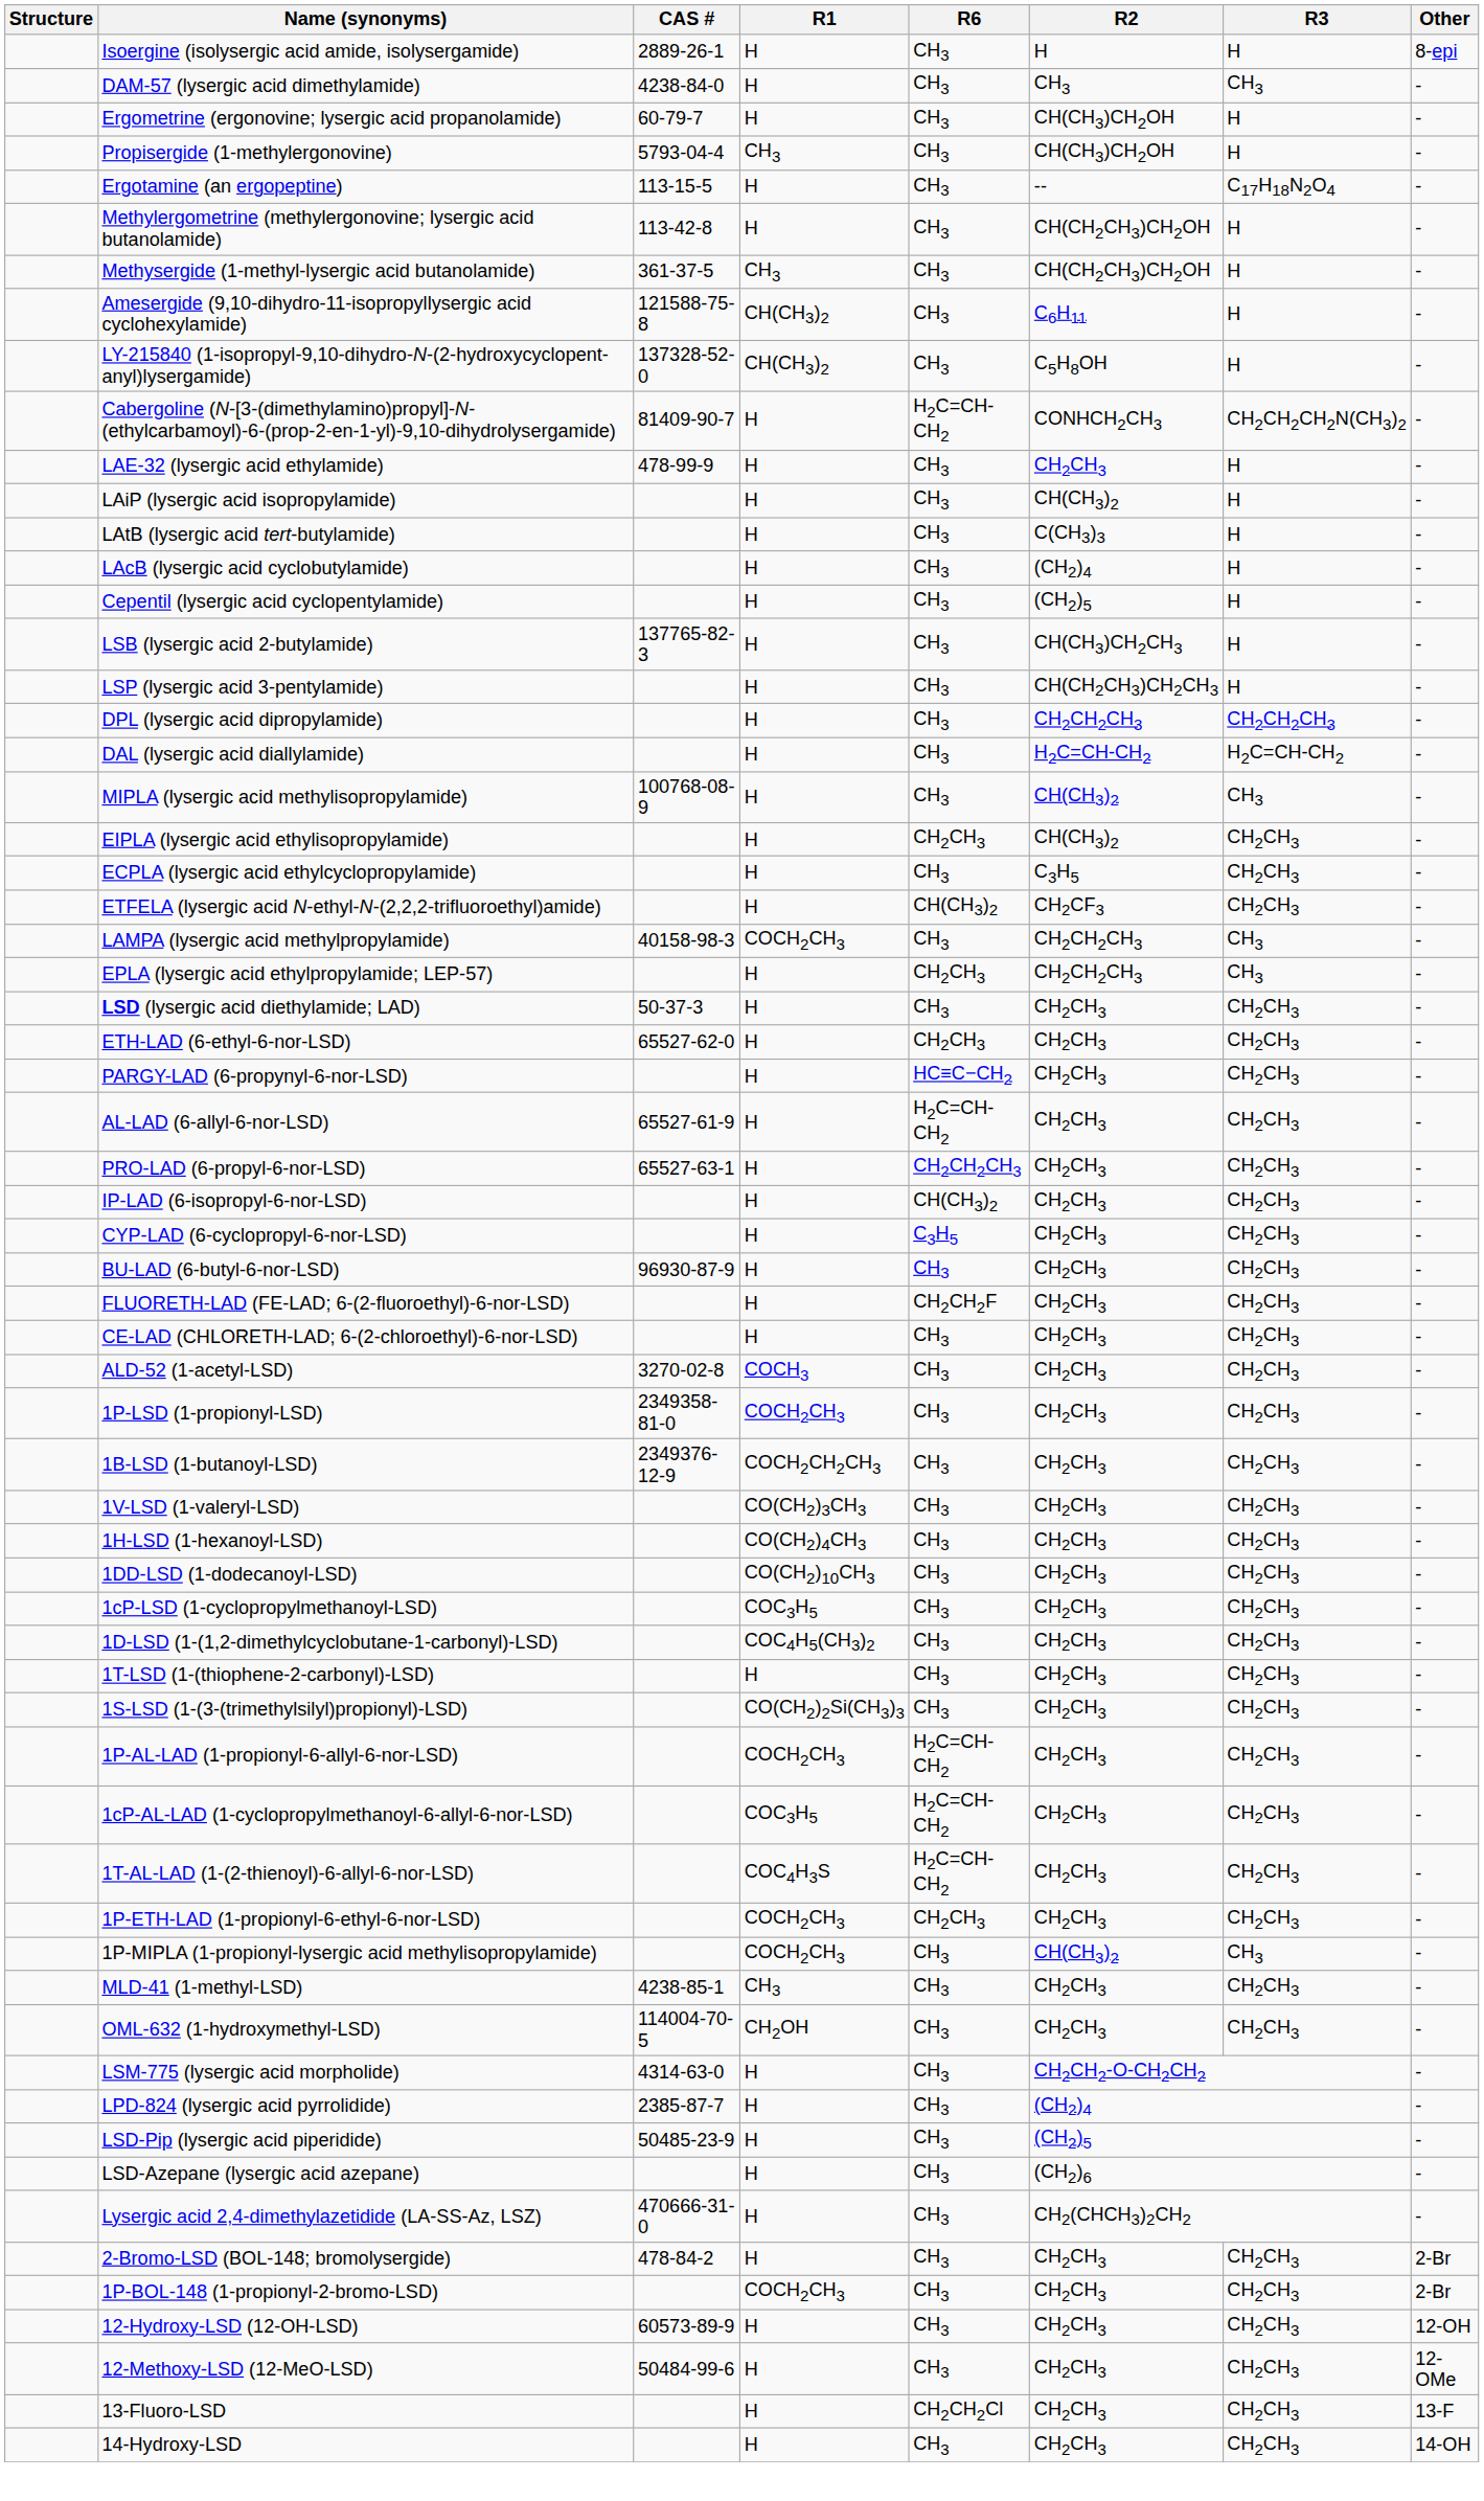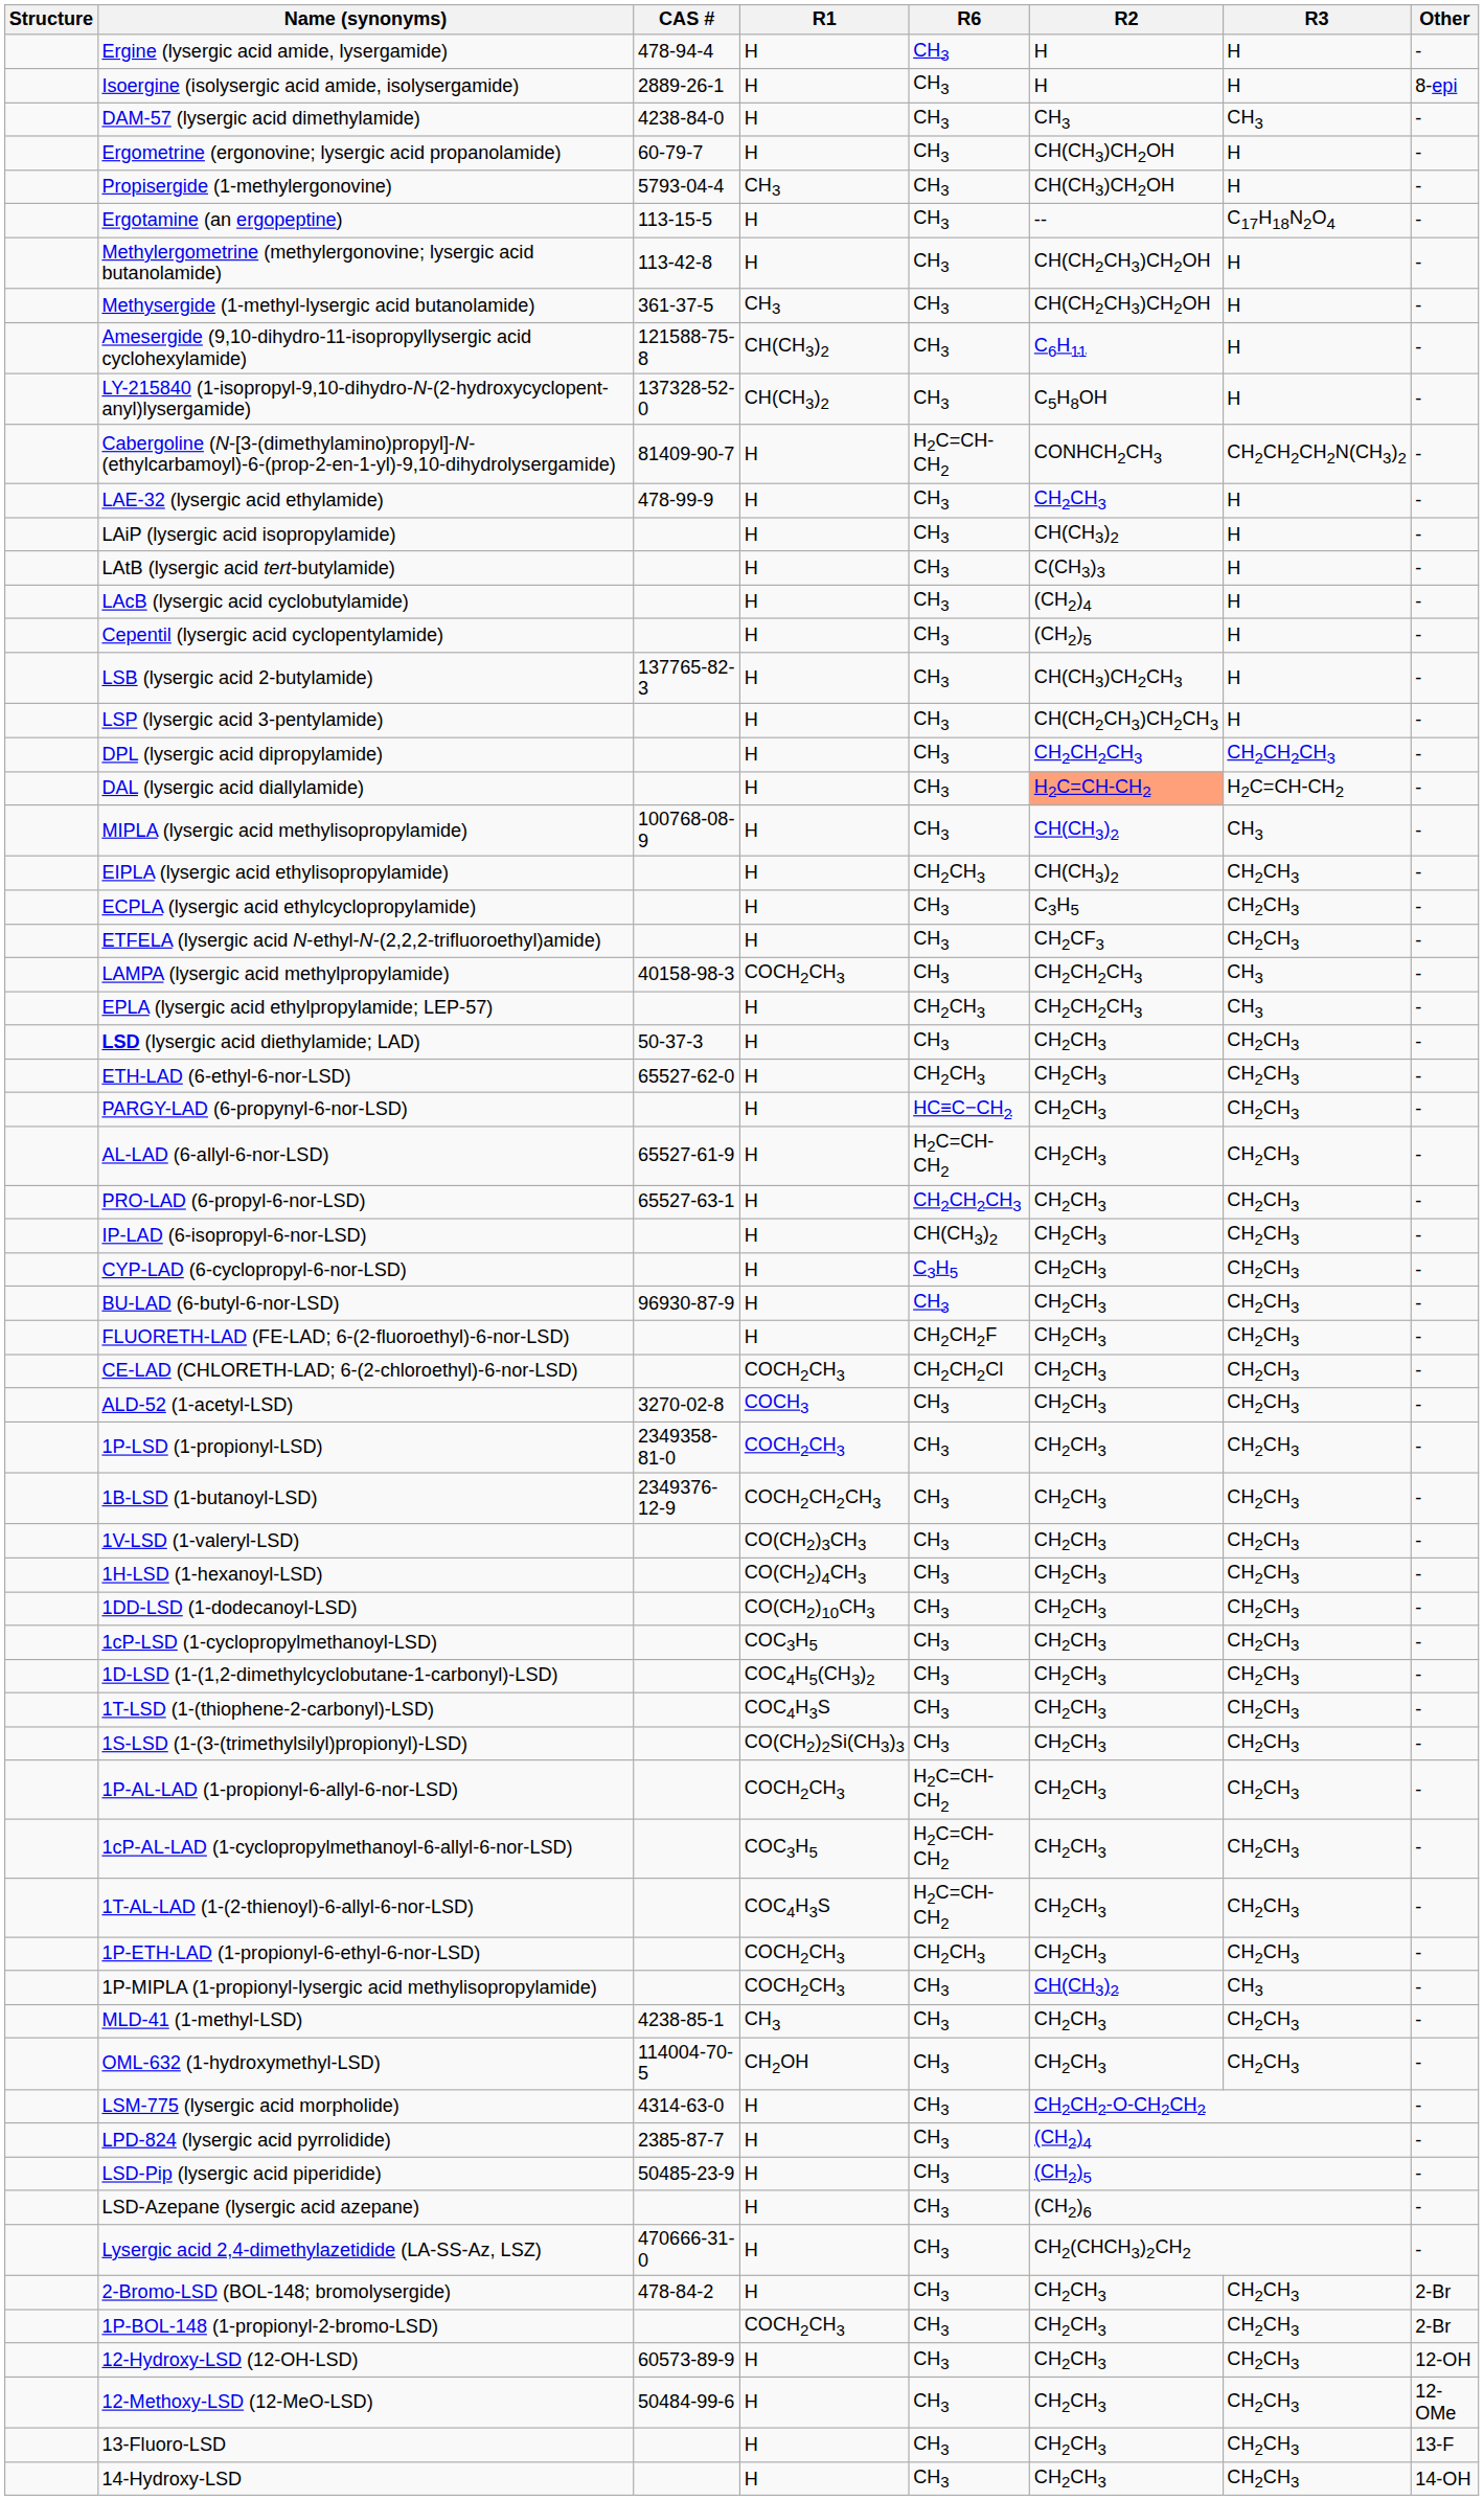+ row: Ergine (lysergic acid amide, lysergamide) | 478-94-4 | H | CH3 | H | H | -
DAL (lysergic acid diallylamide) | R2: no background -> lightsalmon background
ETFELA (lysergic acid N-ethyl-N-(2,2,2-trifluoroethyl)amide) | R6: CH(CH3)2 -> CH3
CE-LAD (CHLORETH-LAD; 6-(2-chloroethyl)-6-nor-LSD) | R1: H -> COCH2CH3
CE-LAD (CHLORETH-LAD; 6-(2-chloroethyl)-6-nor-LSD) | R6: CH3 -> CH2CH2Cl
1T-LSD (1-(thiophene-2-carbonyl)-LSD) | R1: H -> COC4H3S
13-Fluoro-LSD | R6: CH2CH2Cl -> CH3
